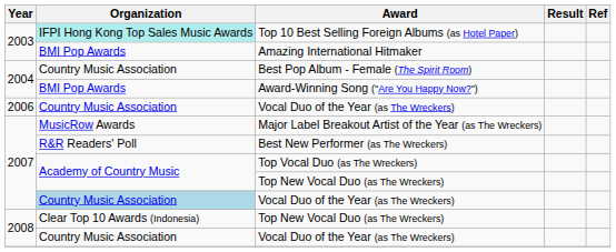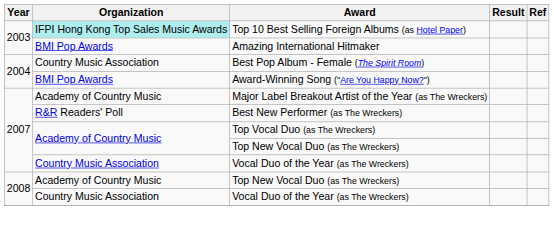- row: 2006 | Country Music Association | Vocal Duo of the Year (as The Wreckers)
Major Label Breakout Artist of the Year (as The Wreckers) | Organization: MusicRow Awards -> Academy of Country Music
2007 / Vocal Duo of the Year (as The Wreckers) | Organization: lightblue background -> no background
2008 / Top New Vocal Duo (as The Wreckers) | Organization: Clear Top 10 Awards (Indonesia) -> Academy of Country Music
